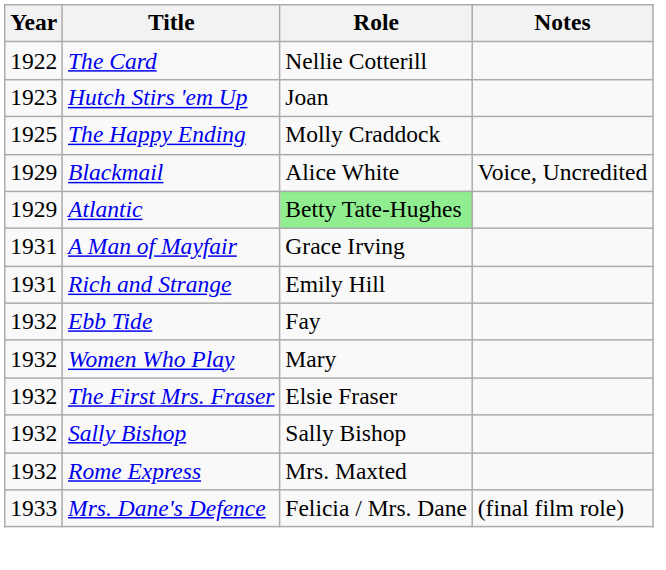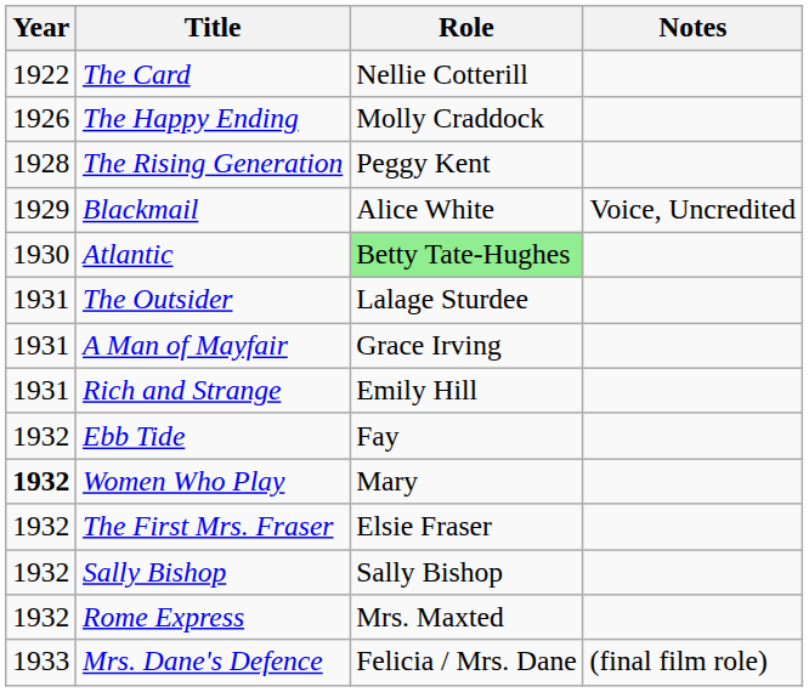- row: 1923 | Hutch Stirs 'em Up | Joan
The Happy Ending | Year: 1925 -> 1926
+ row: 1928 | The Rising Generation | Peggy Kent
Atlantic | Year: 1929 -> 1930
+ row: 1931 | The Outsider | Lalage Sturdee
Women Who Play | Year: normal -> bold
